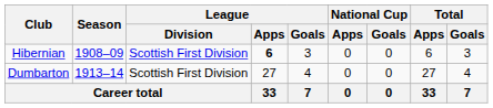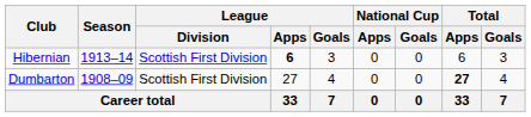Hibernian | Season: 1908–09 -> 1913–14
Dumbarton | Season: 1913–14 -> 1908–09
Dumbarton | Total / Apps: normal -> bold
